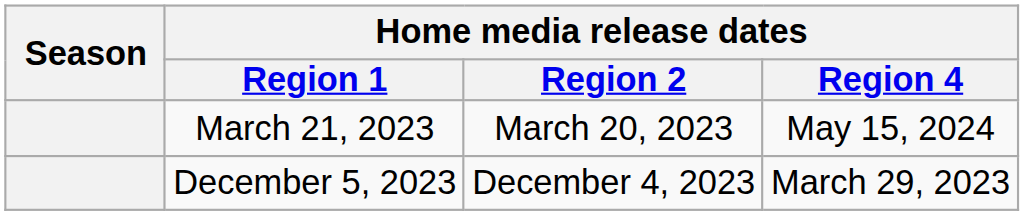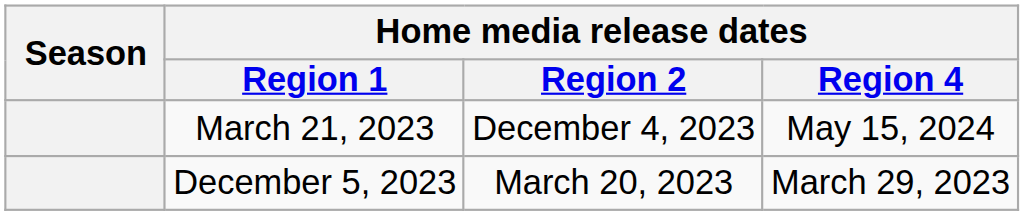March 21, 2023 | Home media release dates / Region 2: March 20, 2023 -> December 4, 2023
December 5, 2023 | Home media release dates / Region 2: December 4, 2023 -> March 20, 2023
